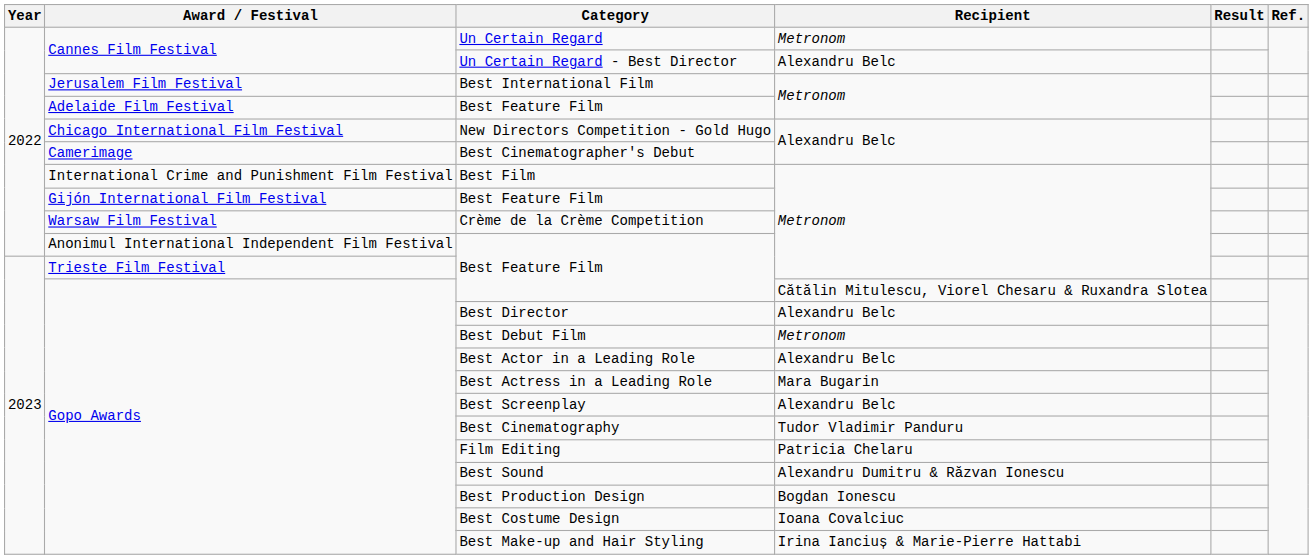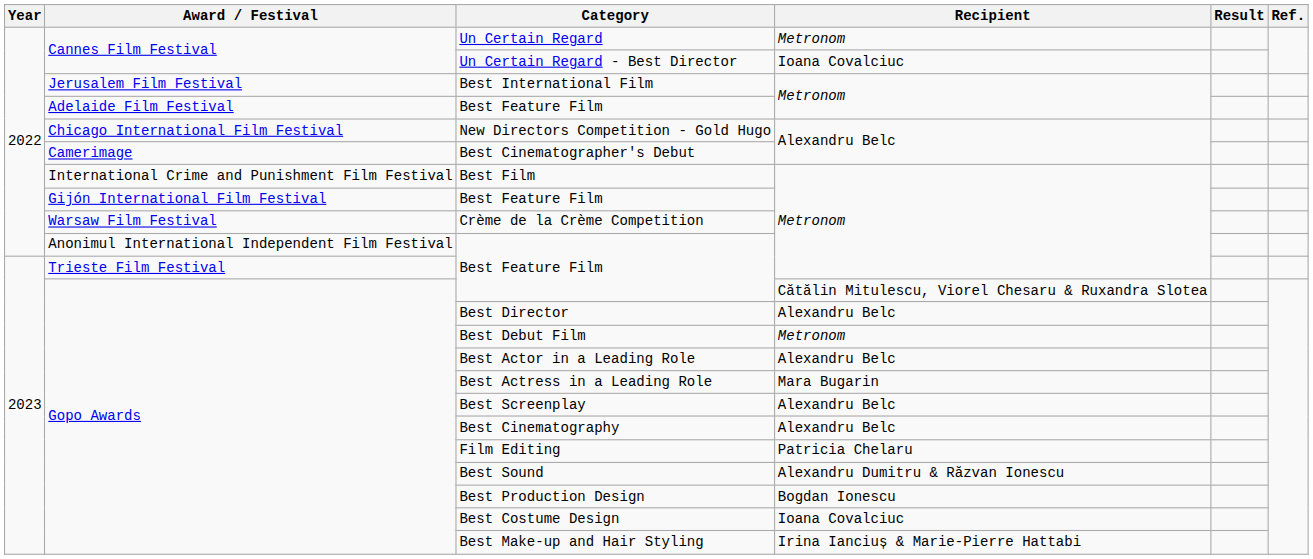Un Certain Regard - Best Director | Recipient: Alexandru Belc -> Ioana Covalciuc
Best Cinematography | Recipient: Tudor Vladimir Panduru -> Alexandru Belc
